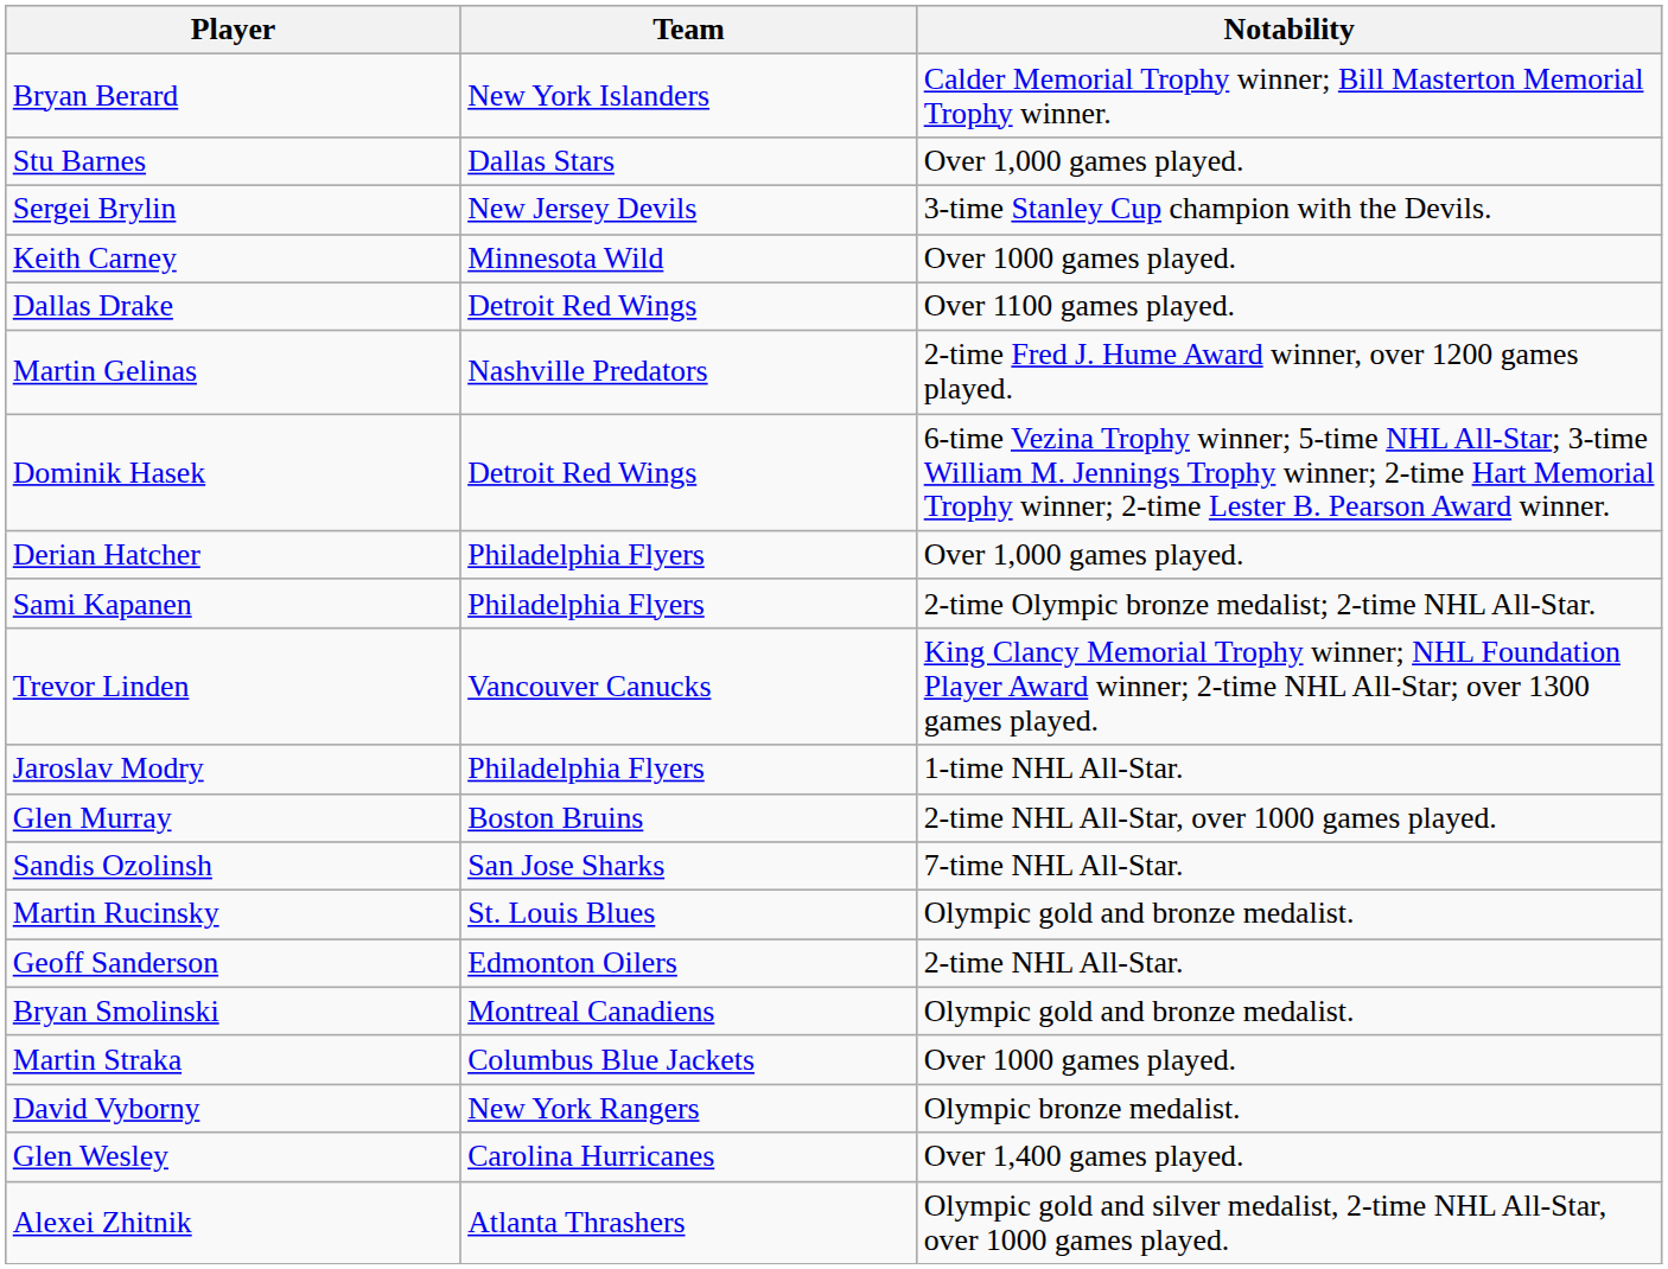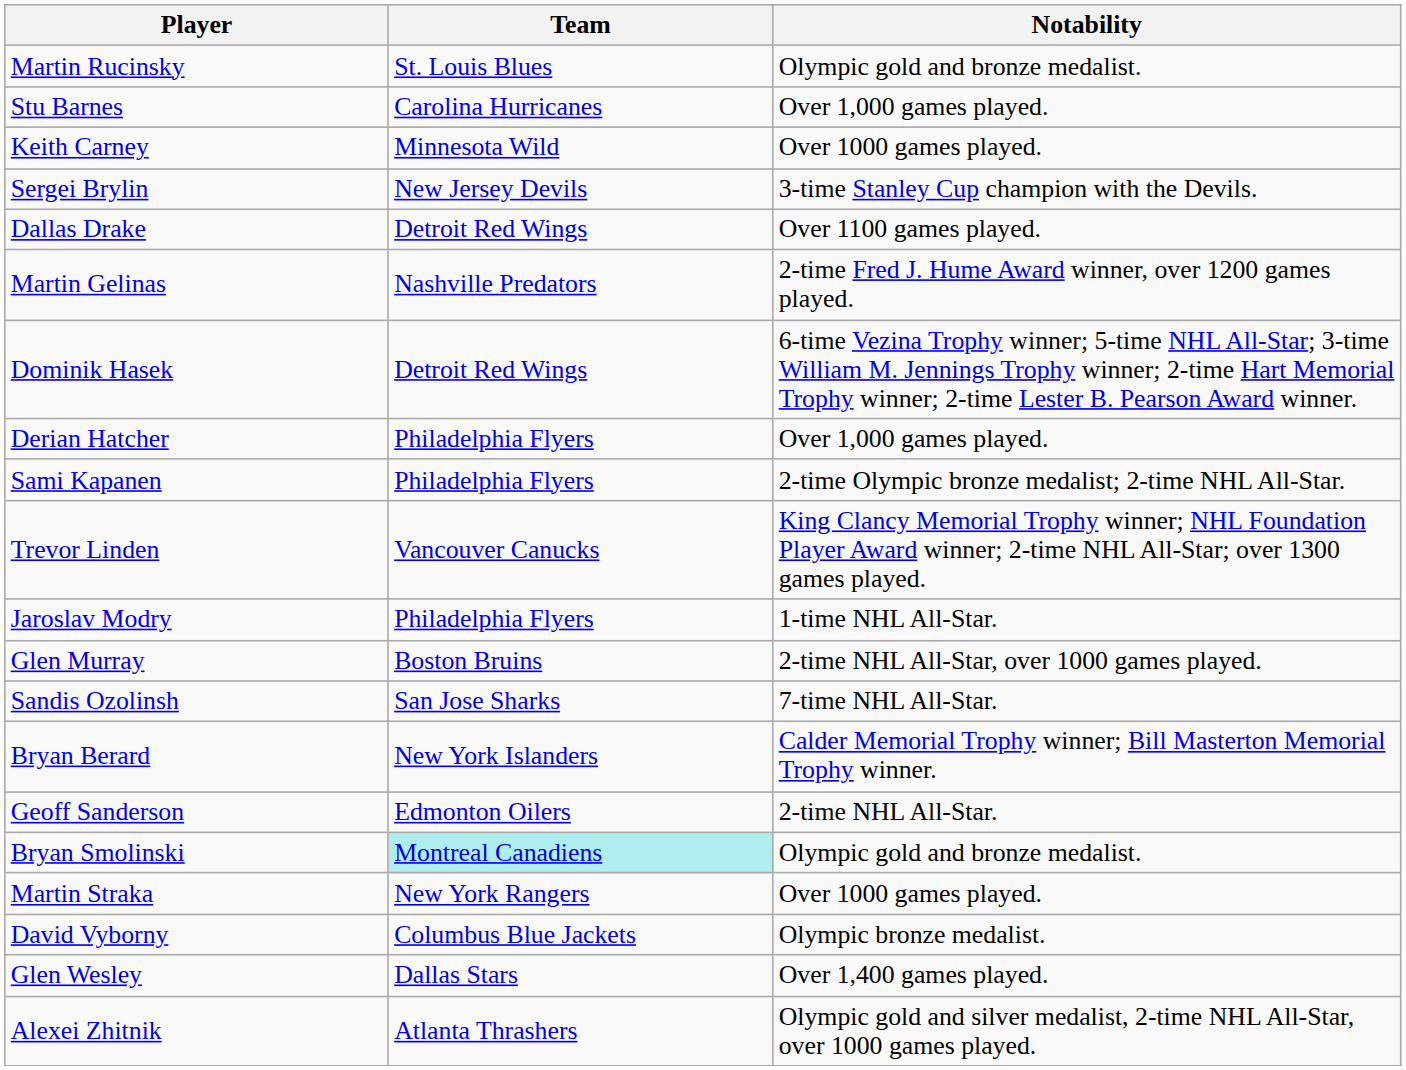rows swapped: Bryan Berard <-> Martin Rucinsky
Stu Barnes | Team: Dallas Stars -> Carolina Hurricanes
rows swapped: Sergei Brylin <-> Keith Carney
Bryan Smolinski | Team: no background -> paleturquoise background
Martin Straka | Team: Columbus Blue Jackets -> New York Rangers
David Vyborny | Team: New York Rangers -> Columbus Blue Jackets
Glen Wesley | Team: Carolina Hurricanes -> Dallas Stars
